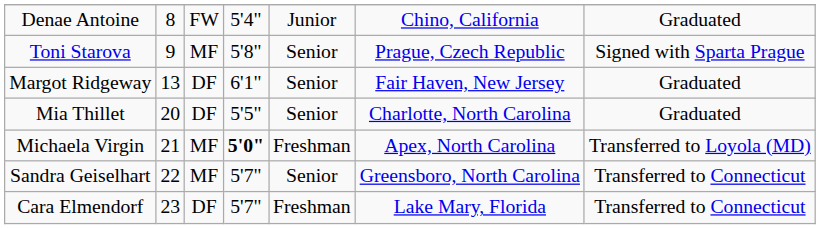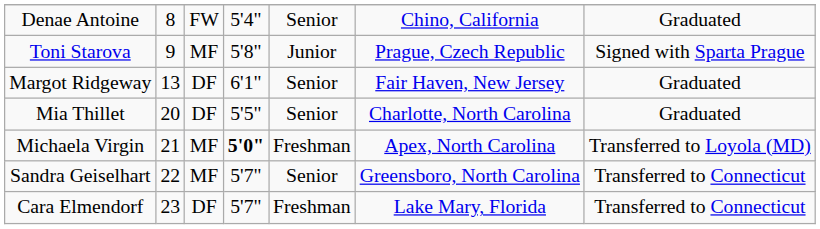Denae Antoine | column 5: Junior -> Senior
Toni Starova | column 5: Senior -> Junior
